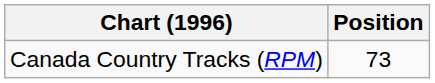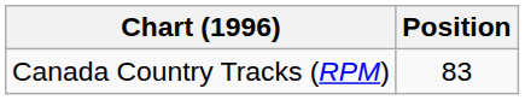Canada Country Tracks (RPM) | Position: 73 -> 83
